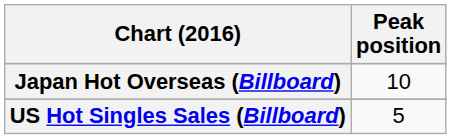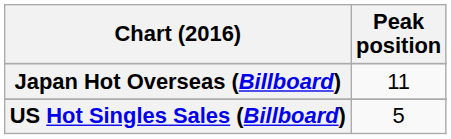Japan Hot Overseas (Billboard) | Peak position: 10 -> 11
